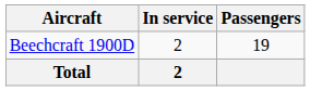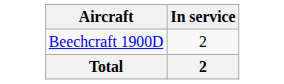- column: Passengers | 19
